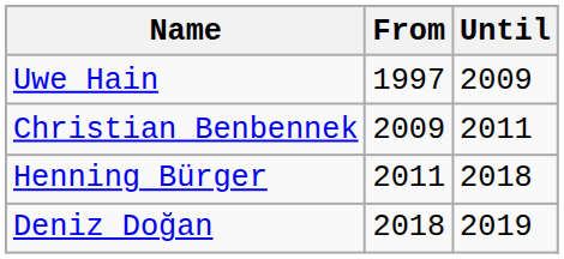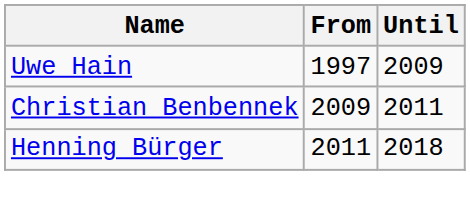- row: Deniz Doğan | 2018 | 2019
